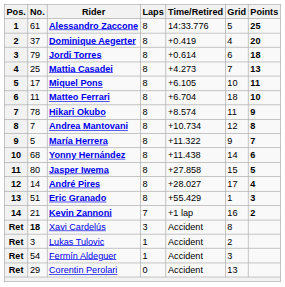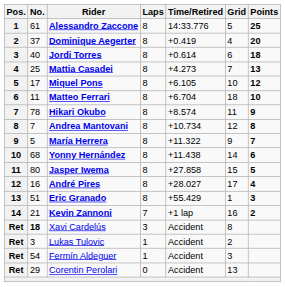Jordi Torres | No.: 79 -> 40
Miquel Pons | Points: 11 -> 12
André Pires | No.: 14 -> 16
